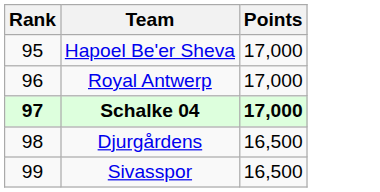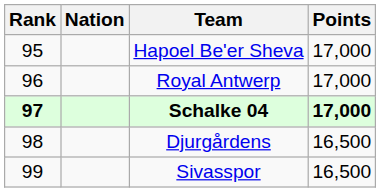+ column: Nation
